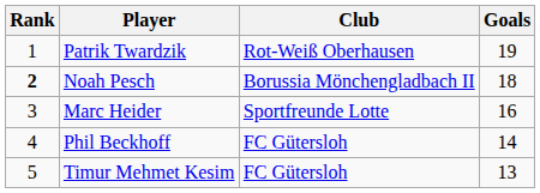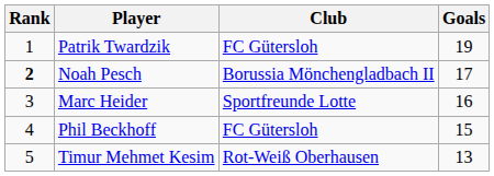Patrik Twardzik | Club: Rot-Weiß Oberhausen -> FC Gütersloh
Noah Pesch | Goals: 18 -> 17
Phil Beckhoff | Goals: 14 -> 15
Timur Mehmet Kesim | Club: FC Gütersloh -> Rot-Weiß Oberhausen
